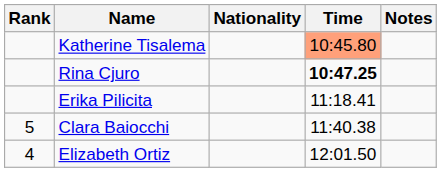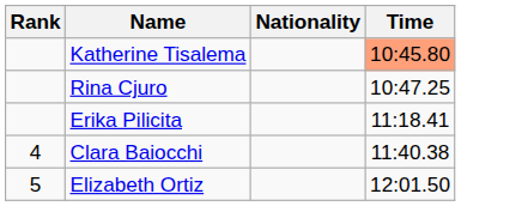- column: Notes
Rina Cjuro | Time: bold -> normal
Clara Baiocchi | Rank: 5 -> 4
Elizabeth Ortiz | Rank: 4 -> 5
